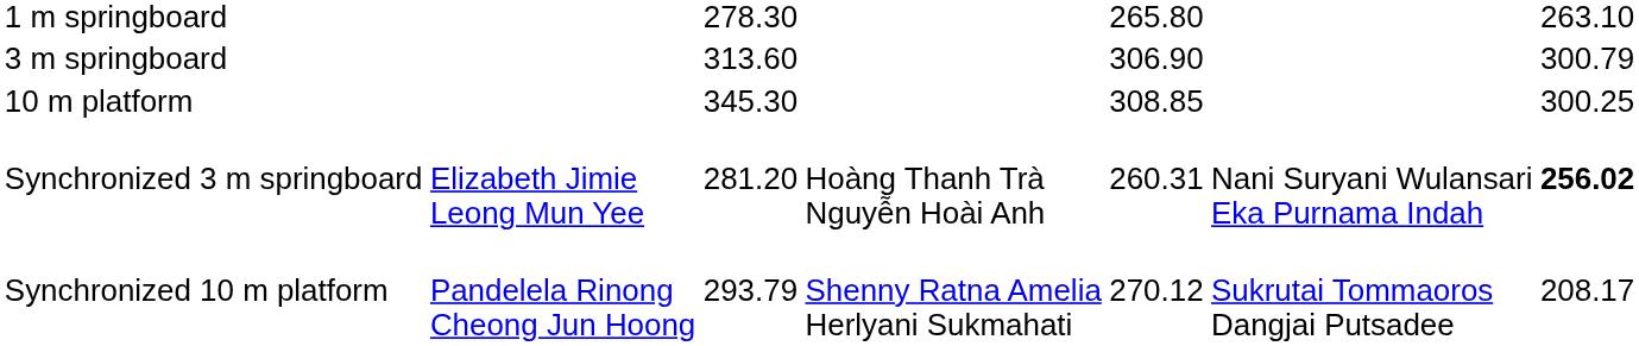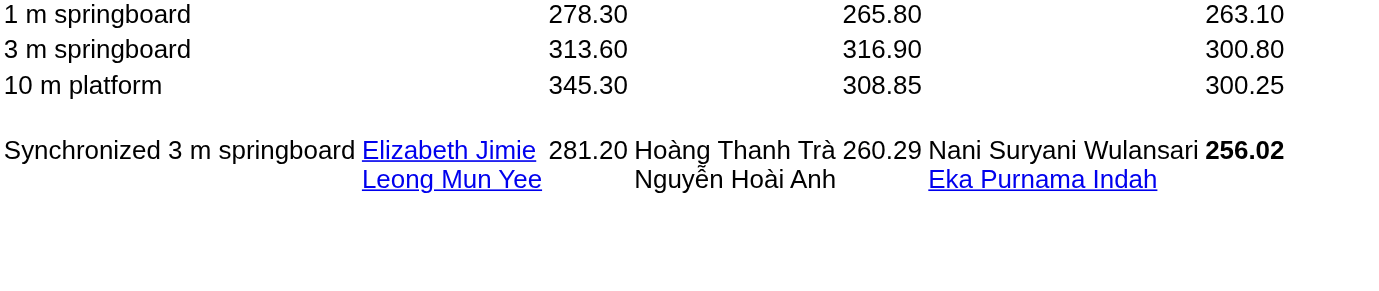3 m springboard | column 5: 306.90 -> 316.90
3 m springboard | column 7: 300.79 -> 300.80
Synchronized 3 m springboard | column 5: 260.31 -> 260.29
- row: Synchronized 10 m platform | Pandelela Rinong Cheong Jun Hoong | 293.79 | Shenny Ratna Amelia Herlyani Sukmahati | 270.12 | Sukrutai Tommaoros Dangjai Putsadee | 208.17
